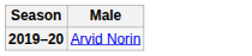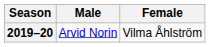+ column: Female | Vilma Åhlström
